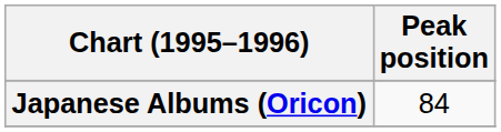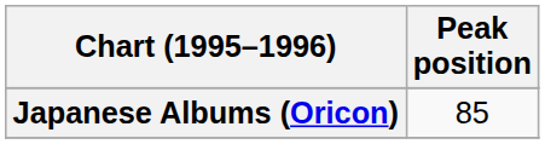Japanese Albums (Oricon) | Peak position: 84 -> 85
